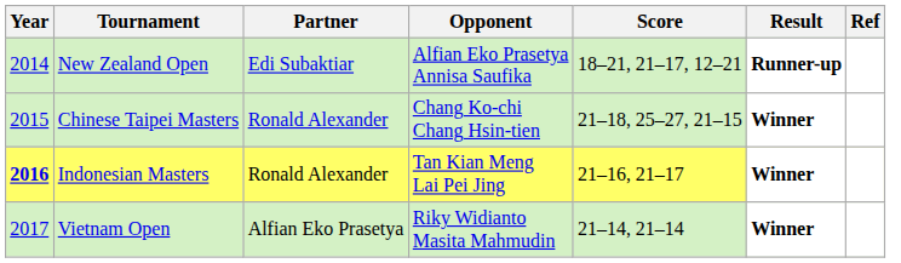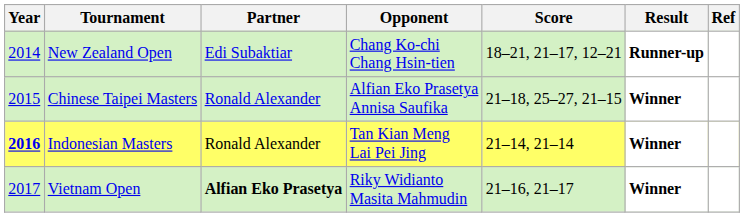New Zealand Open | Opponent: Alfian Eko Prasetya Annisa Saufika -> Chang Ko-chi Chang Hsin-tien
Chinese Taipei Masters | Opponent: Chang Ko-chi Chang Hsin-tien -> Alfian Eko Prasetya Annisa Saufika
Indonesian Masters | Score: 21–16, 21–17 -> 21–14, 21–14
Vietnam Open | Partner: normal -> bold
Vietnam Open | Score: 21–14, 21–14 -> 21–16, 21–17
